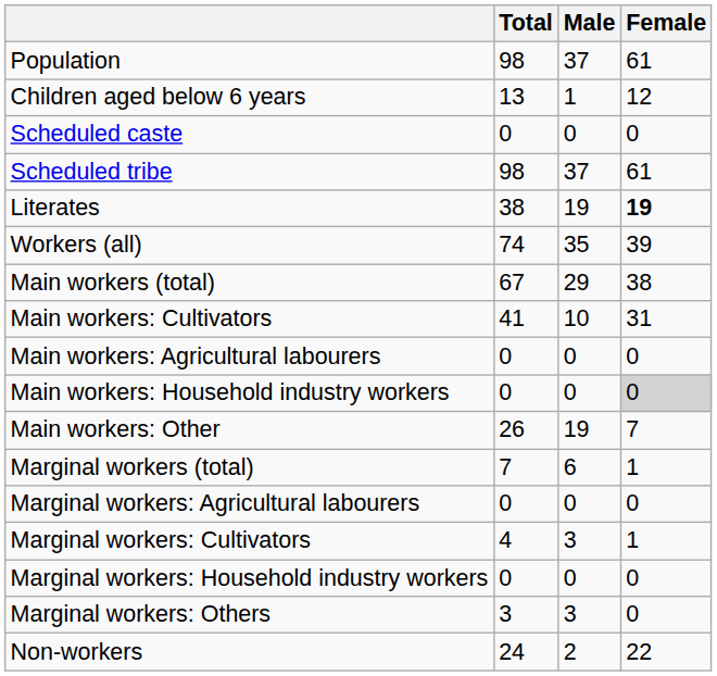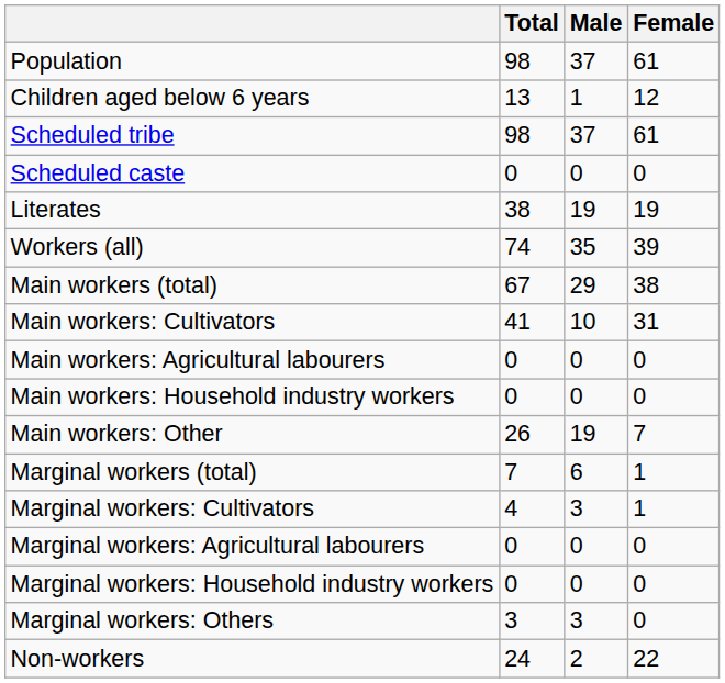rows swapped: Scheduled caste <-> Scheduled tribe
Literates | Female: bold -> normal
Main workers: Household industry workers | Female: lightgrey background -> no background
rows swapped: Marginal workers: Cultivators <-> Marginal workers: Agricultural labourers
